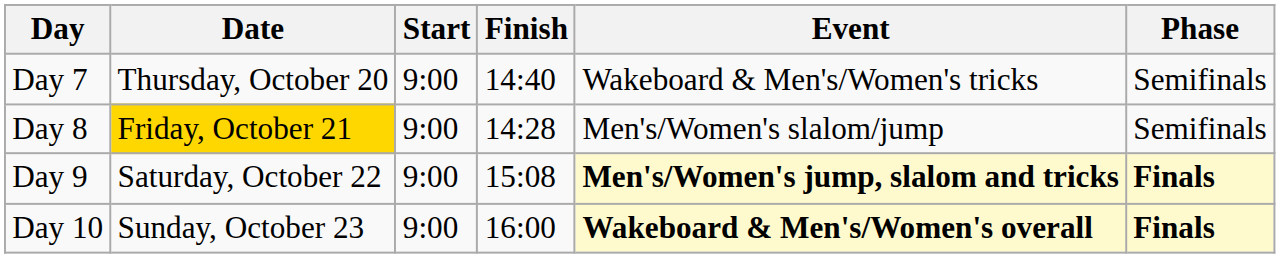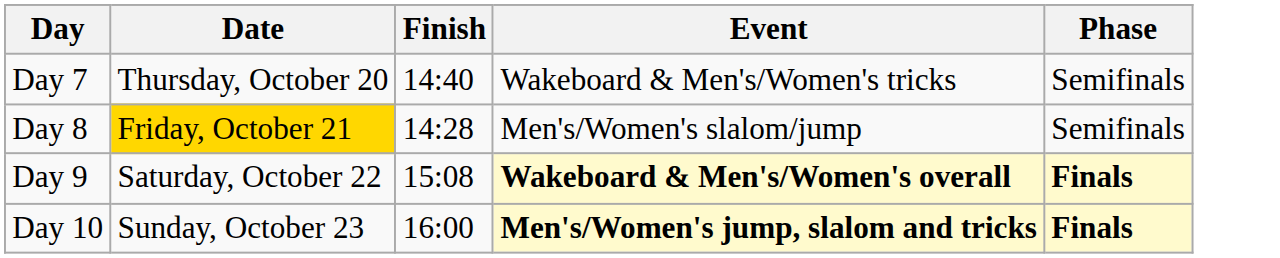- column: Start | 9:00 | 9:00 | 9:00 | 9:00
Day 9 | Event: Men's/Women's jump, slalom and tricks -> Wakeboard & Men's/Women's overall
Day 10 | Event: Wakeboard & Men's/Women's overall -> Men's/Women's jump, slalom and tricks
